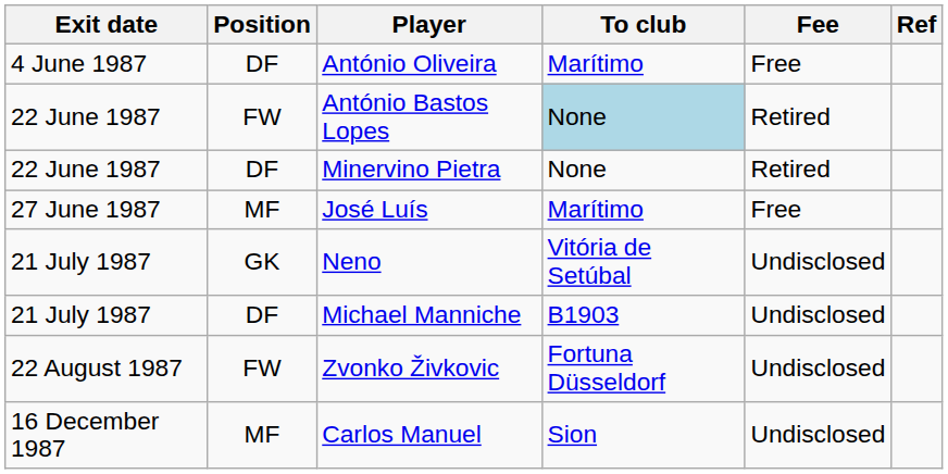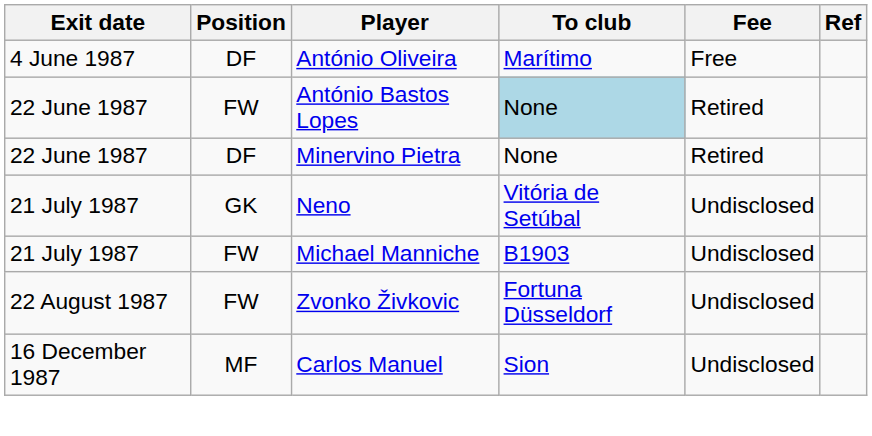- row: 27 June 1987 | MF | José Luís | Marítimo | Free
Michael Manniche | Position: DF -> FW
